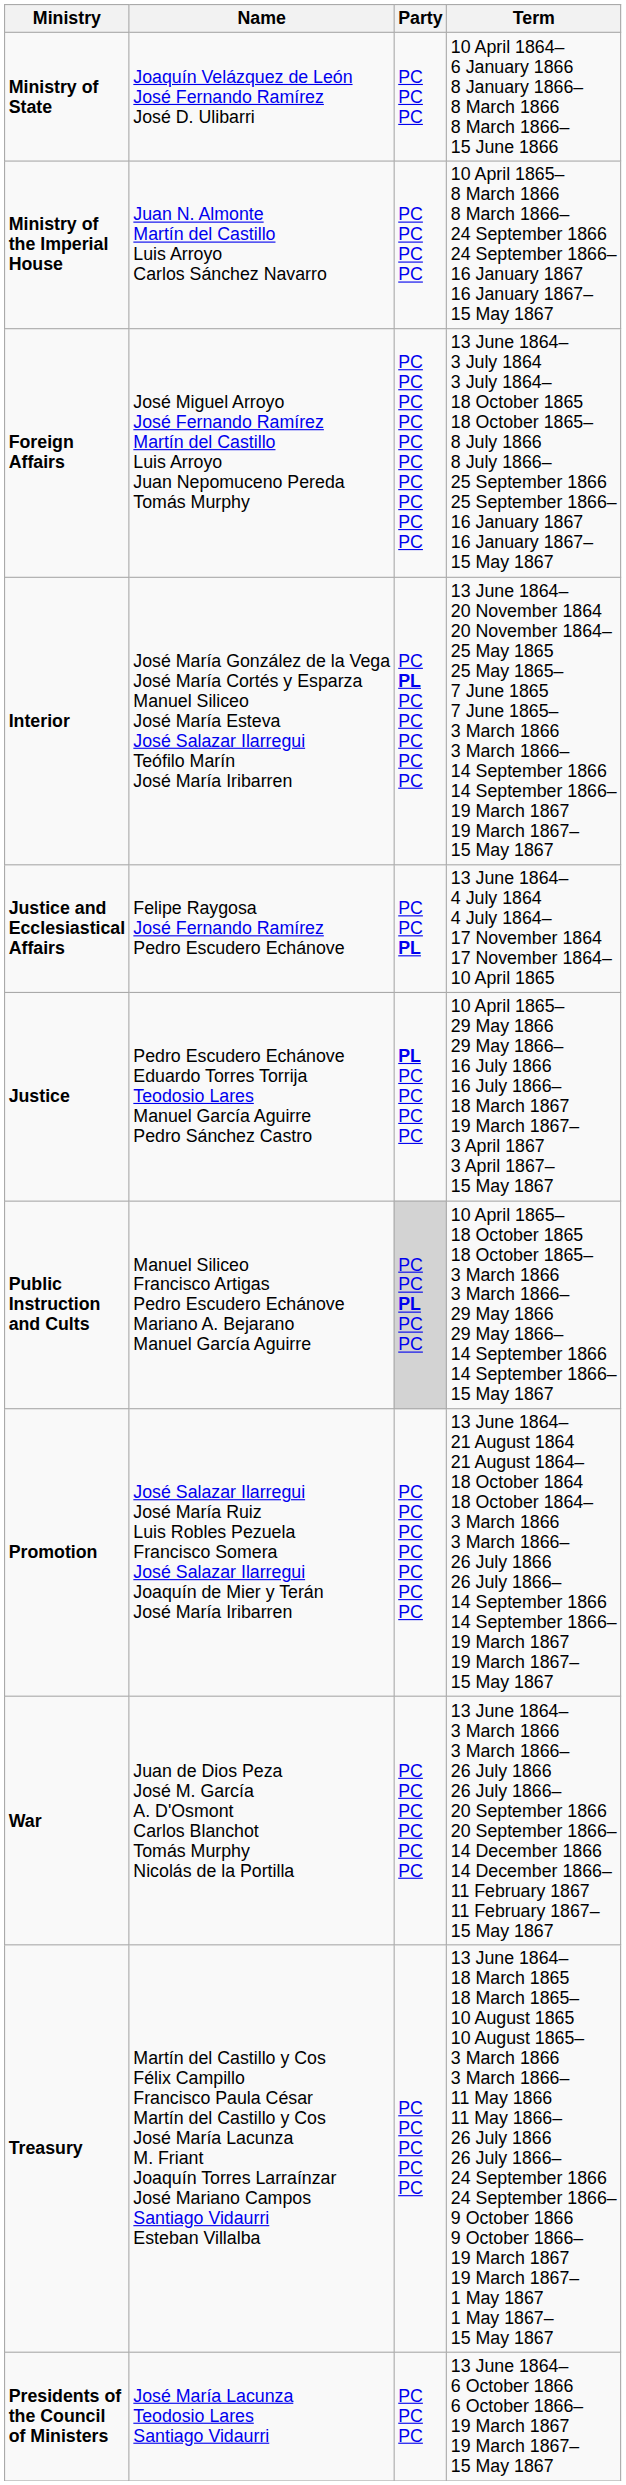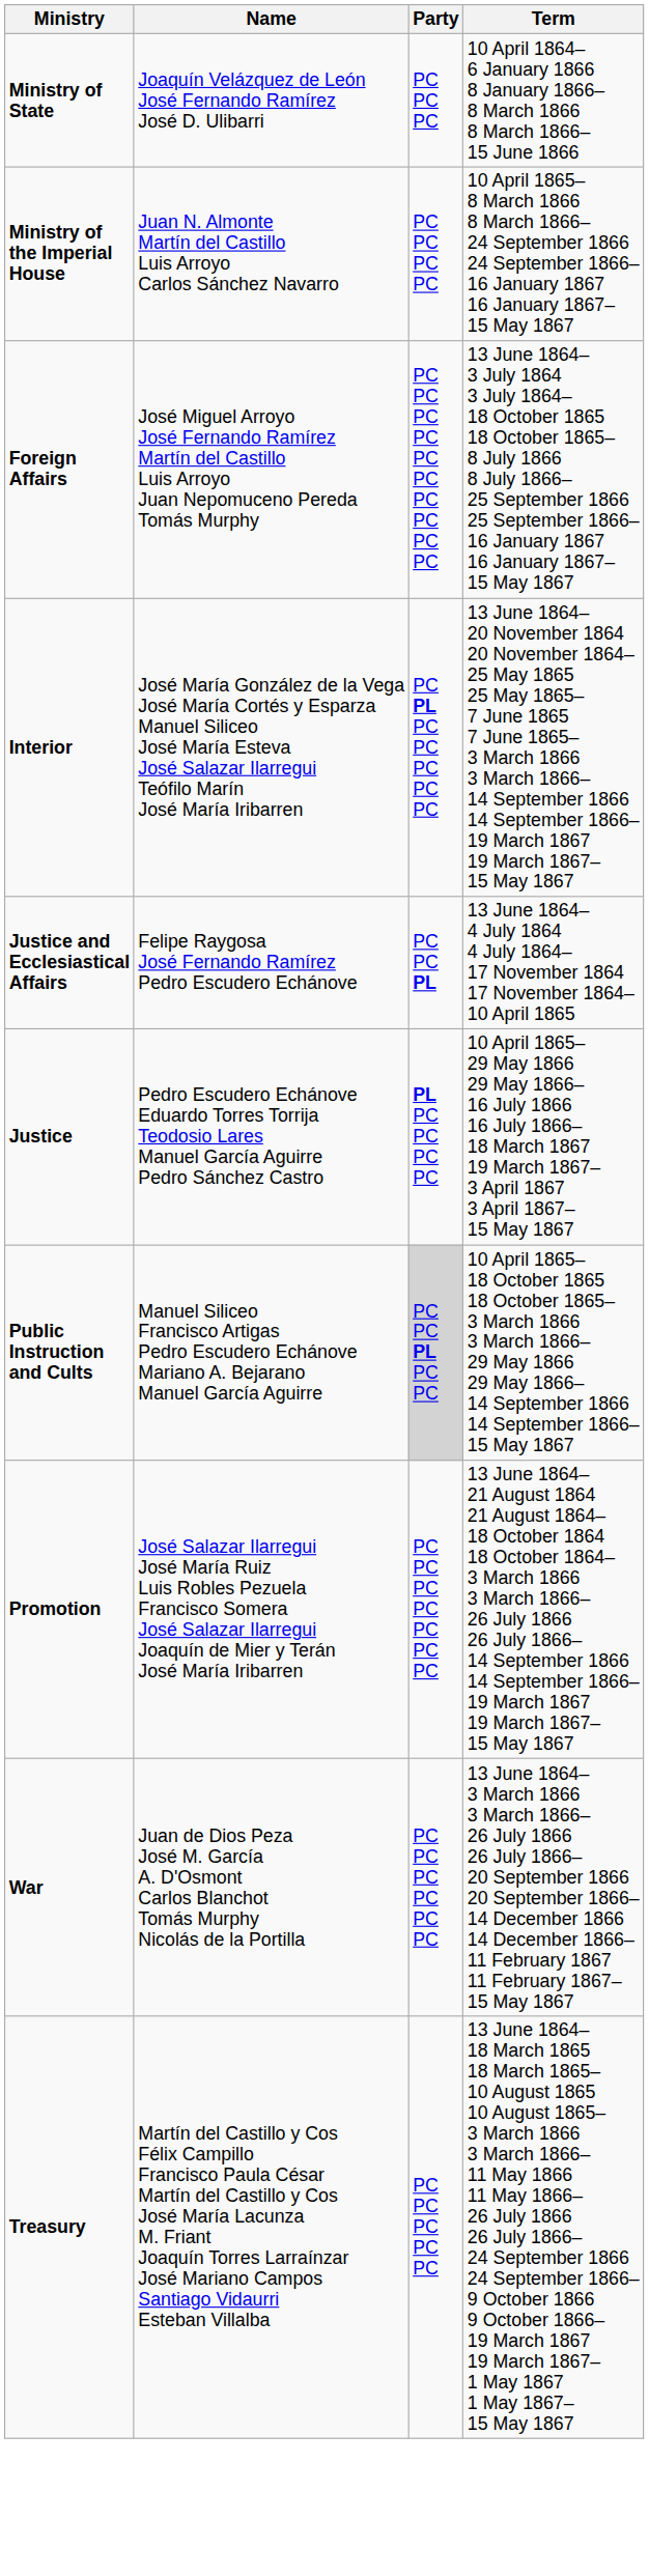- row: Presidents of the Council of Ministers | José María Lacunza Teodosio Lares Santiago Vidaurri | PC PC PC | 13 June 1864– 6 October 1866 6 October 1866– 19 March 1867 19 March 1867– 15 May 1867
